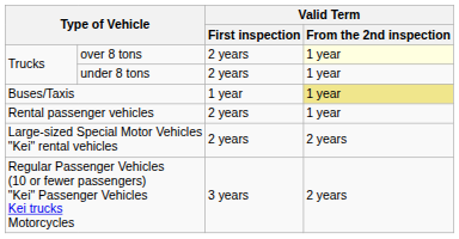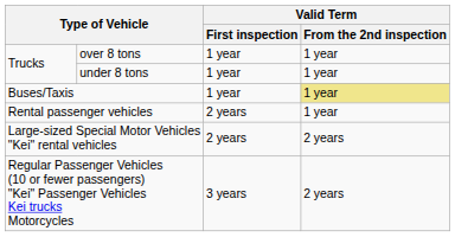over 8 tons | Valid Term / First inspection: 2 years -> 1 year
over 8 tons | Valid Term / From the 2nd inspection: lightyellow background -> no background
under 8 tons | Valid Term / First inspection: 2 years -> 1 year
